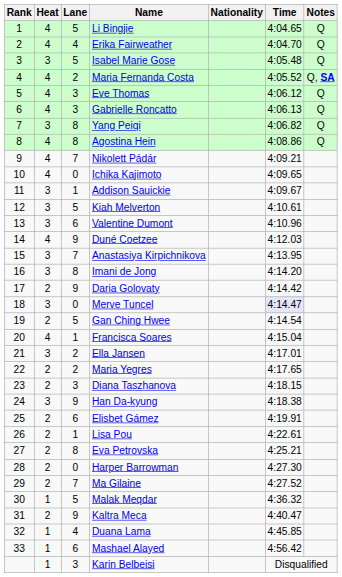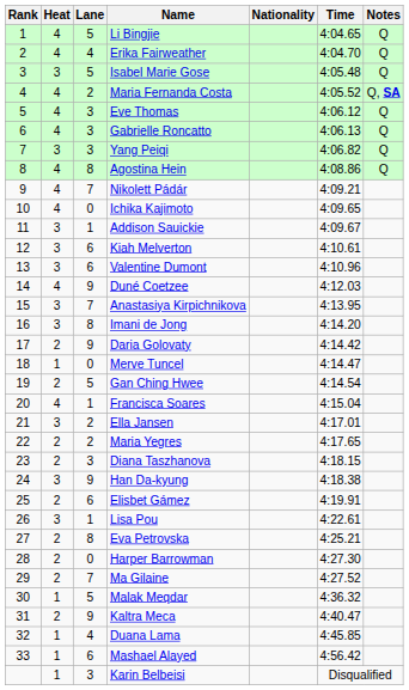Yang Peiqi | Lane: 8 -> 3
Kiah Melverton | Lane: 5 -> 6
Merve Tuncel | Heat: 3 -> 1
Merve Tuncel | Time: lavender background -> no background
Lisa Pou | Heat: 2 -> 3
